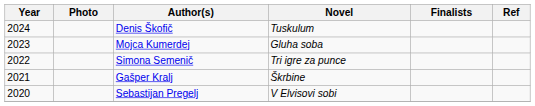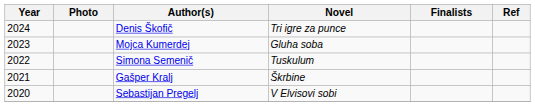Denis Škofič | Novel: Tuskulum -> Tri igre za punce
Simona Semenič | Novel: Tri igre za punce -> Tuskulum
